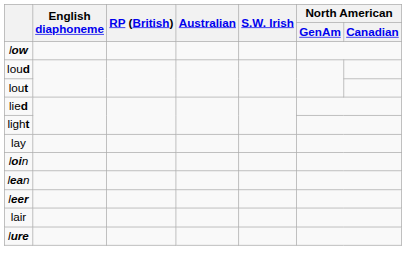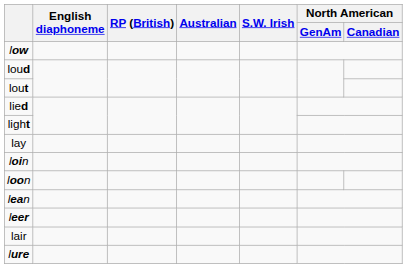+ row: loon
